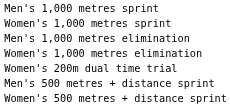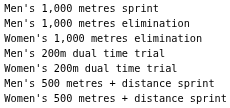- row: Women's 1,000 metres sprint
+ row: Men's 200m dual time trial
